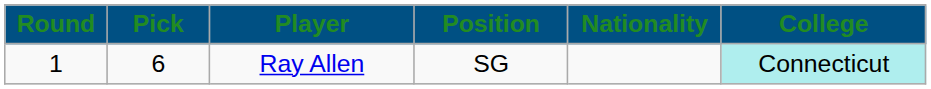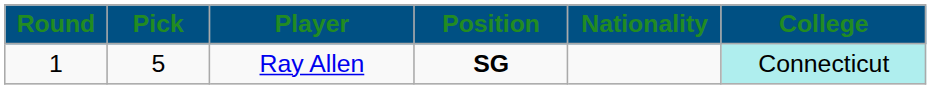Ray Allen | Pick: 6 -> 5
Ray Allen | Position: normal -> bold
